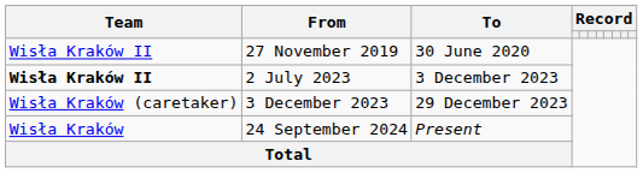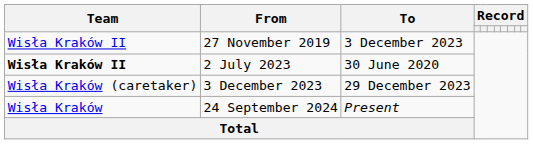27 November 2019 | To: 30 June 2020 -> 3 December 2023
2 July 2023 | To: 3 December 2023 -> 30 June 2020
